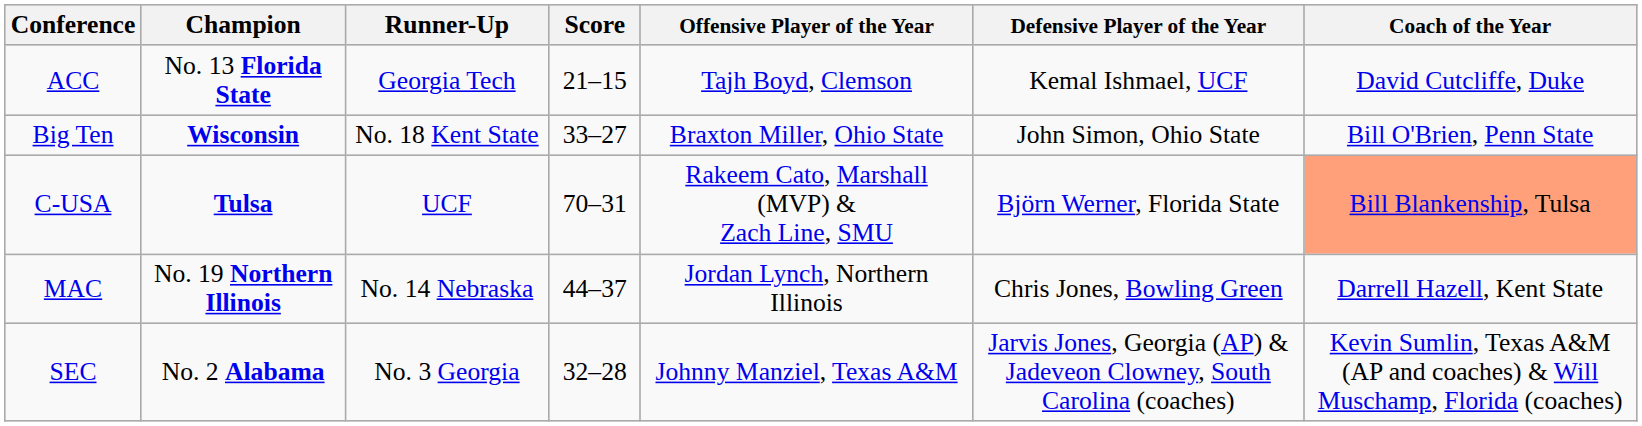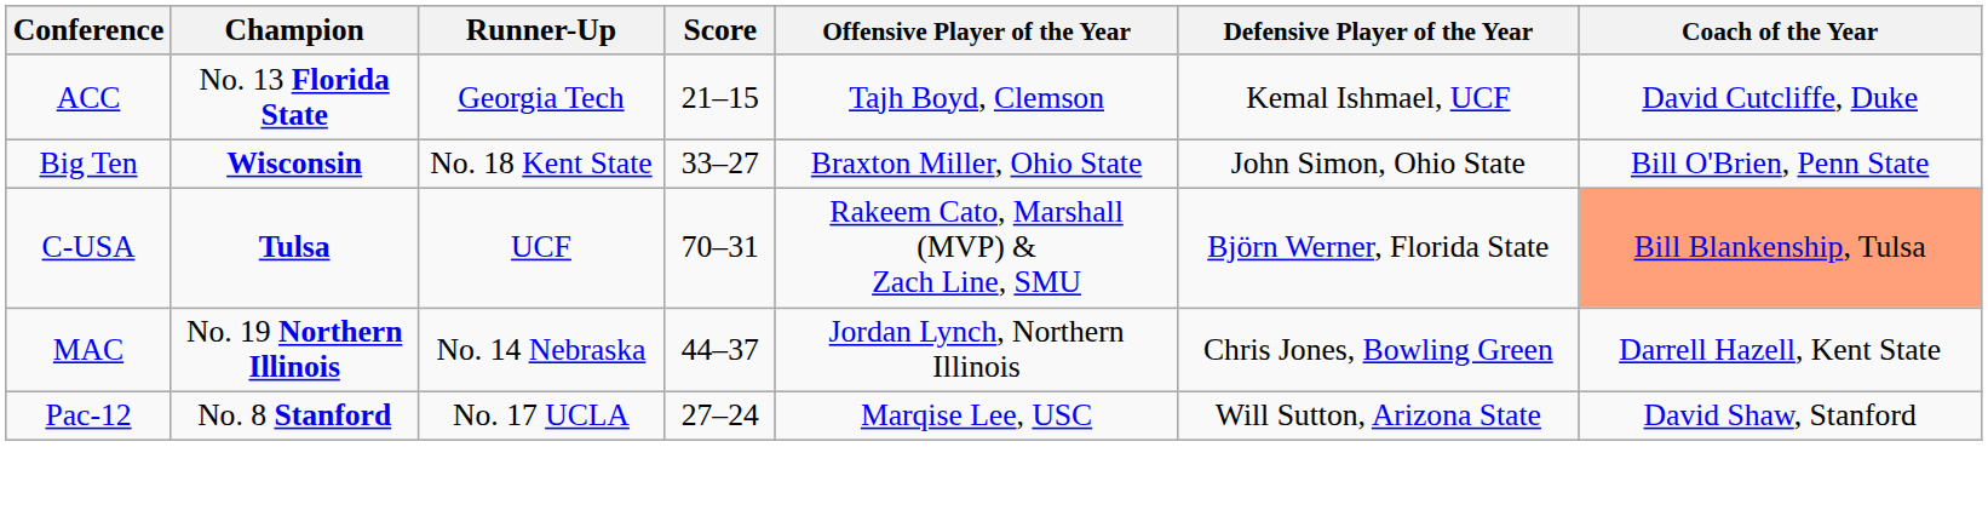+ row: Pac-12 | No. 8 Stanford | No. 17 UCLA | 27–24 | Marqise Lee, USC | Will Sutton, Arizona State | David Shaw, Stanford
- row: SEC | No. 2 Alabama | No. 3 Georgia | 32–28 | Johnny Manziel, Texas A&M | Jarvis Jones, Georgia (AP) & Jadeveon Clowney, South Carolina (coaches) | Kevin Sumlin, Texas A&M (AP and coaches) & Will Muschamp, Florida (coaches)
